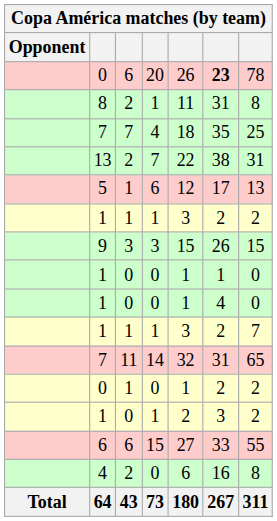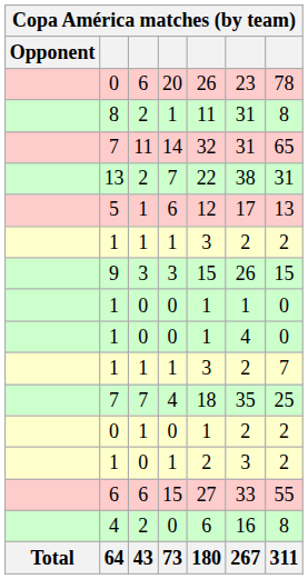0 / 20 | column 6: bold -> normal
rows swapped: 7 / 14 <-> 7 / 4
